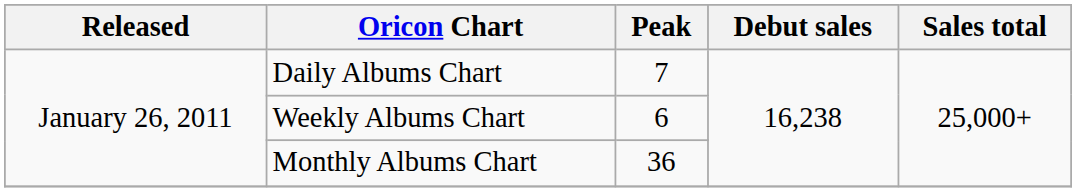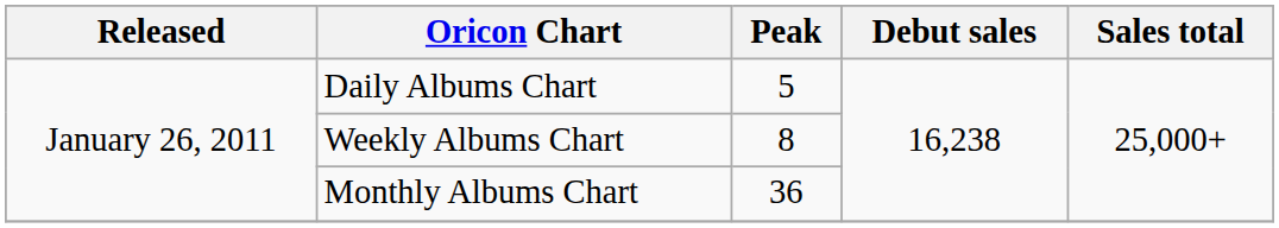Daily Albums Chart | Peak: 7 -> 5
Weekly Albums Chart | Peak: 6 -> 8
